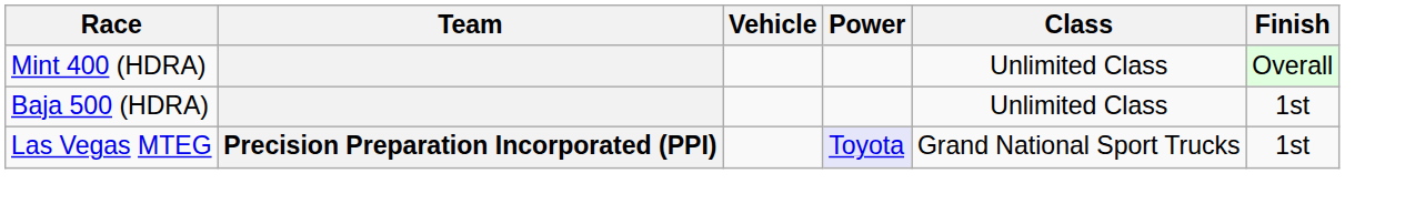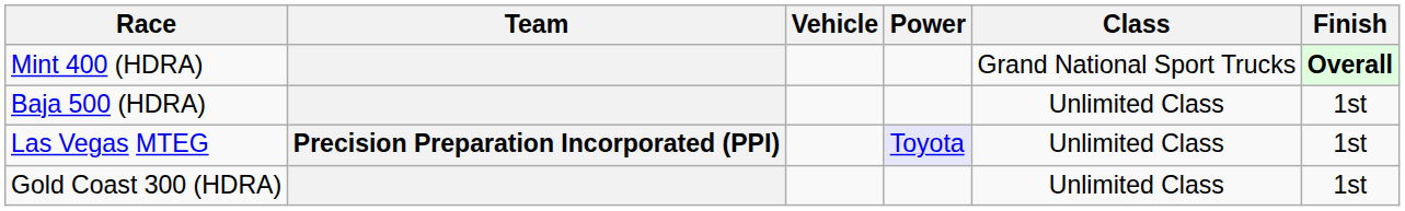Mint 400 (HDRA) | Class: Unlimited Class -> Grand National Sport Trucks
Mint 400 (HDRA) | Finish: normal -> bold
Las Vegas MTEG | Class: Grand National Sport Trucks -> Unlimited Class
+ row: Gold Coast 300 (HDRA) | Unlimited Class | 1st
